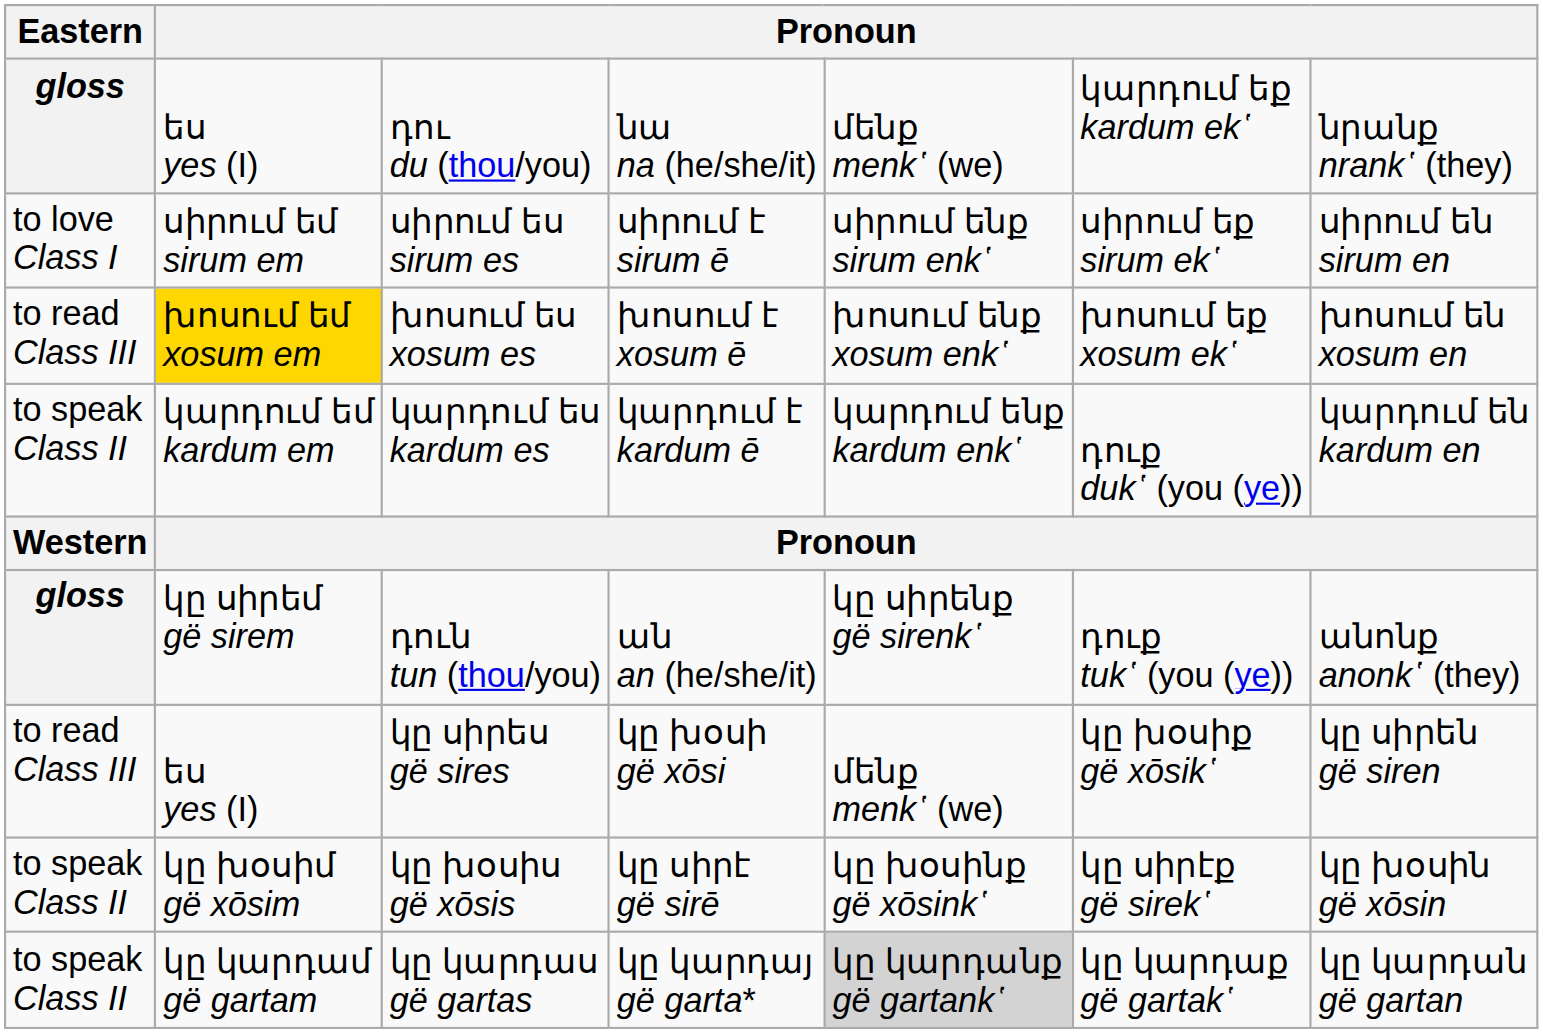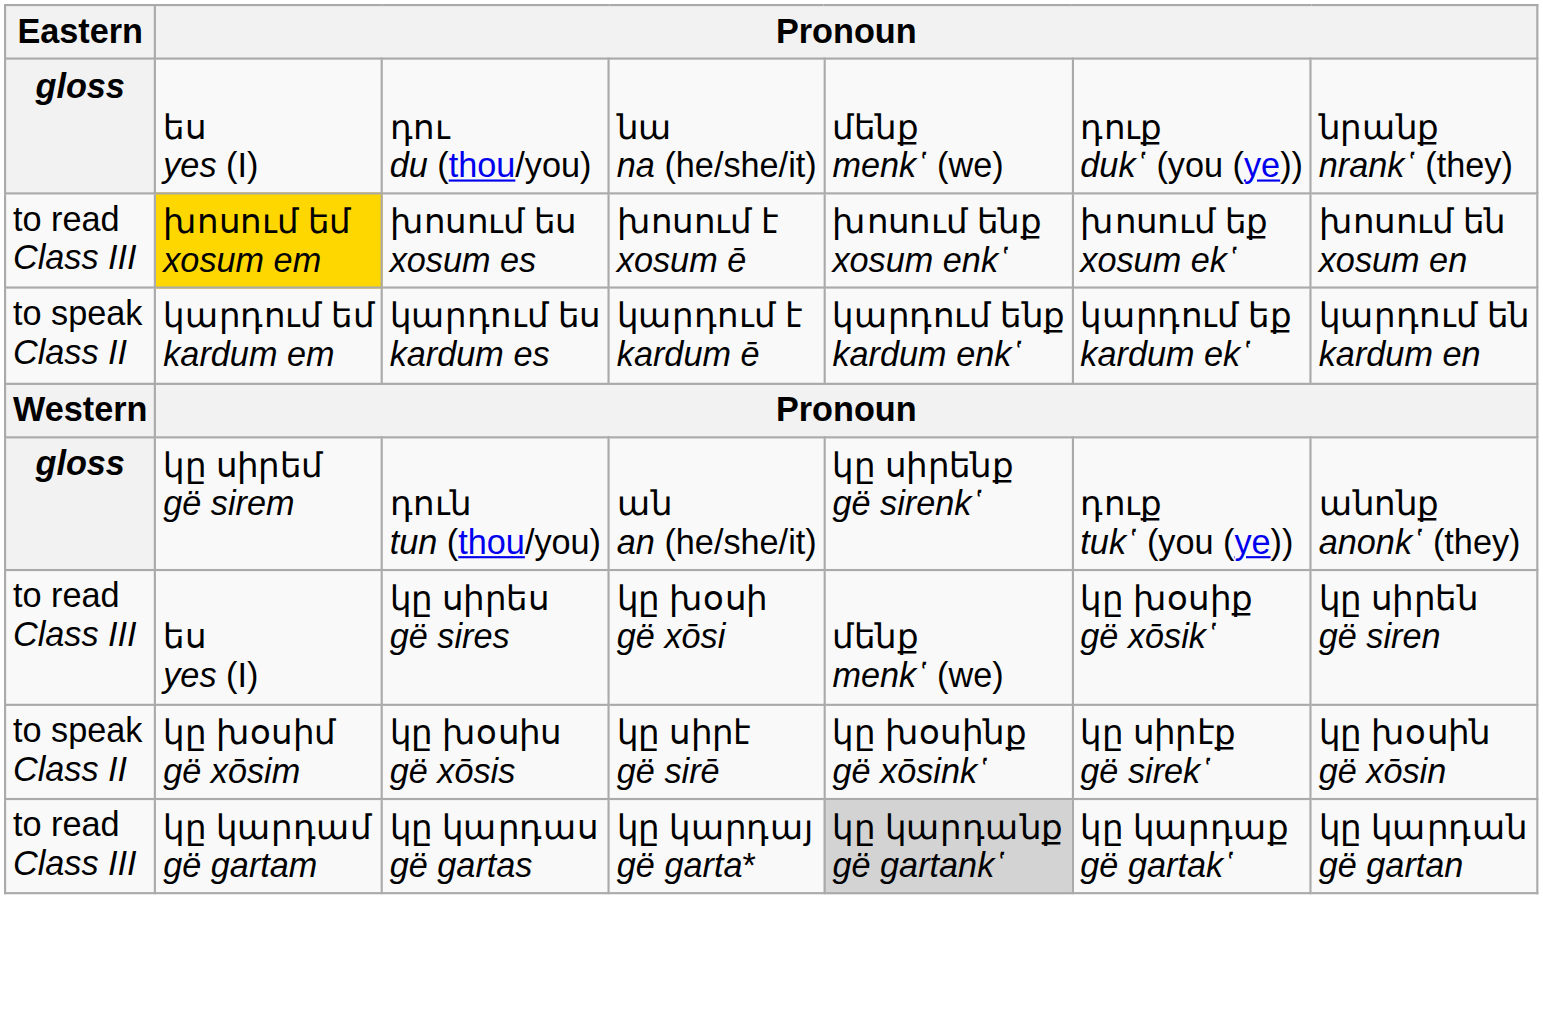դու du (thou/you) | column 6: կարդում եք kardum ek῾ -> դուք duk῾ (you (ye))
- row: to love Class I | սիրում եմ sirum em | սիրում ես sirum es | սիրում է sirum ē | սիրում ենք sirum enk῾ | սիրում եք sirum ek῾ | սիրում են sirum en
կարդում ես kardum es | column 6: դուք duk῾ (you (ye)) -> կարդում եք kardum ek῾
կը կարդաս gë gartas | Eastern: to speak Class II -> to read Class III
